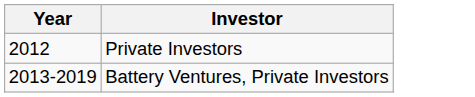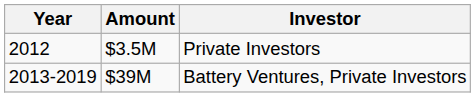+ column: Amount | $3.5M | $39M
